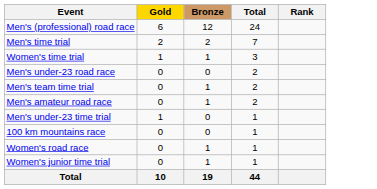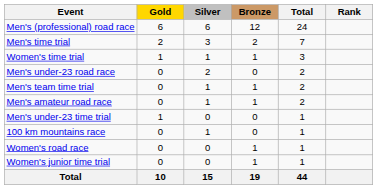+ column: Silver | 6 | 3 | 1 | 2 | 1 | 1 | 0 | 1 | 0 | 0 | 15
